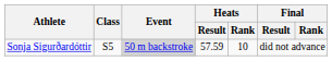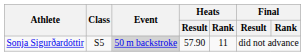Sonja Sigurðardóttir | Heats / Result: 57.59 -> 57.90
Sonja Sigurðardóttir | Heats / Rank: 10 -> 11
